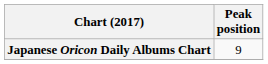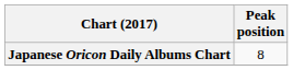Japanese Oricon Daily Albums Chart | Peak position: 9 -> 8
